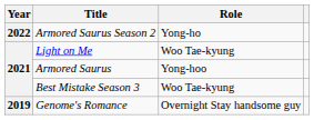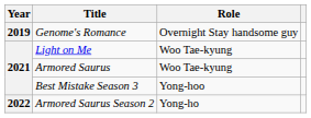rows swapped: Genome's Romance <-> Armored Saurus Season 2
Armored Saurus | Role: Yong-hoo -> Woo Tae-kyung
Best Mistake Season 3 | Role: Woo Tae-kyung -> Yong-hoo
